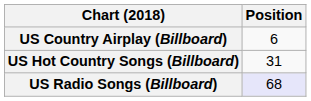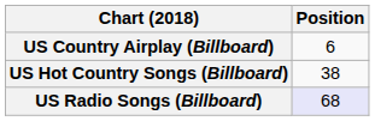US Hot Country Songs (Billboard) | Position: 31 -> 38
